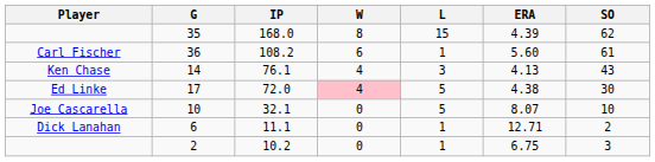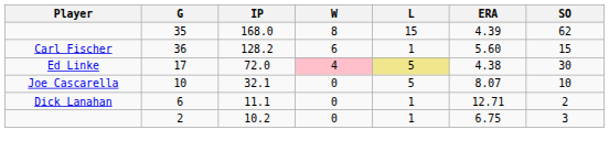36 | IP: 108.2 -> 128.2
36 | SO: 61 -> 15
- row: Ken Chase | 14 | 76.1 | 4 | 3 | 4.13 | 43
17 | L: no background -> khaki background
